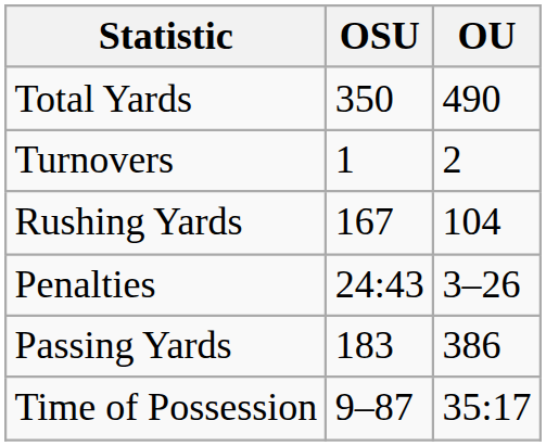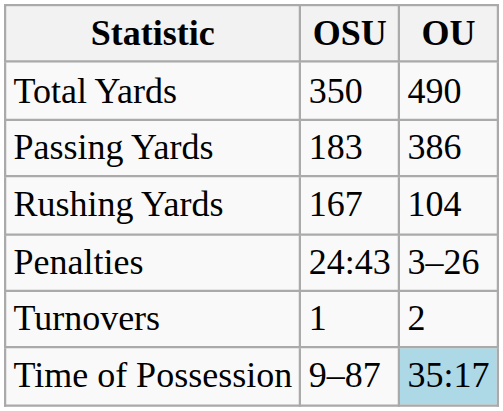rows swapped: Passing Yards <-> Turnovers
Time of Possession | OU: no background -> lightblue background
